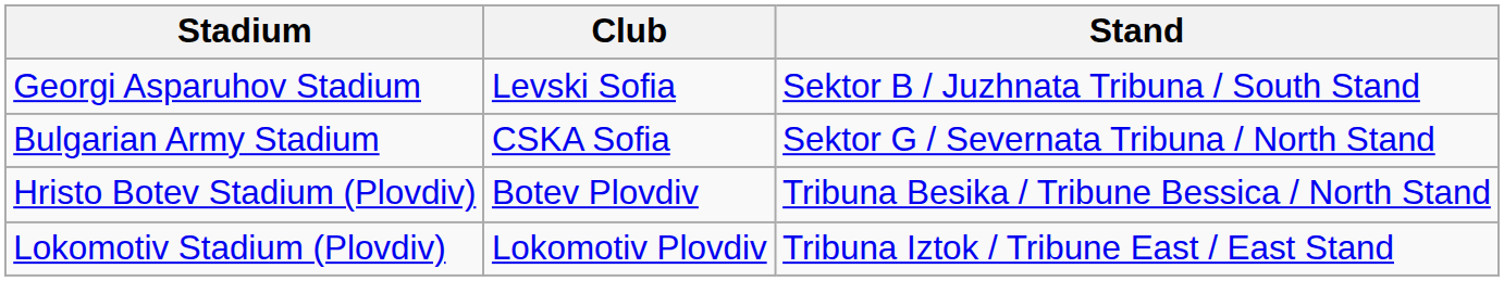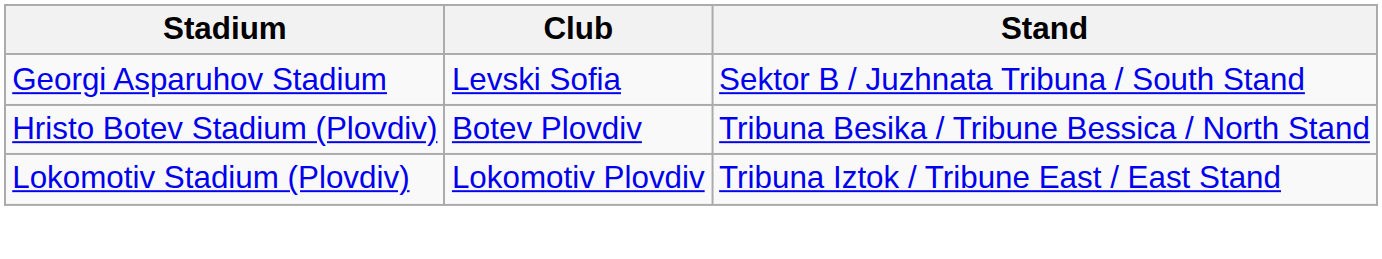- row: Bulgarian Army Stadium | CSKA Sofia | Sektor G / Severnata Tribuna / North Stand
